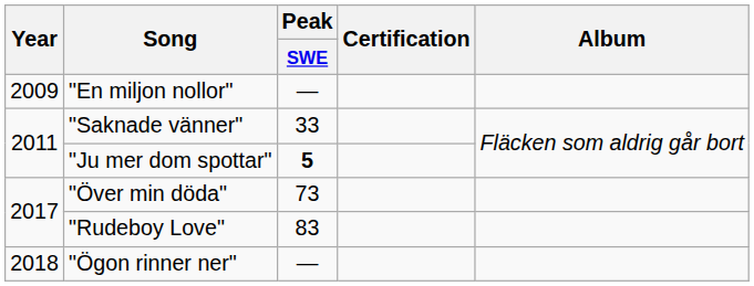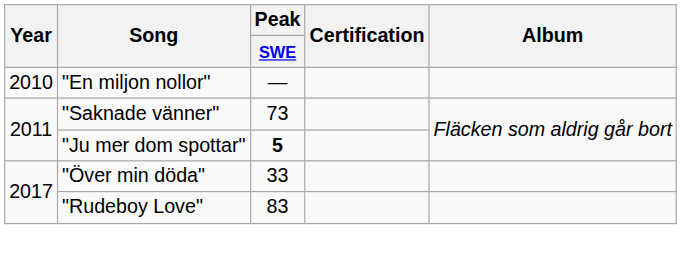"En miljon nollor" | Year: 2009 -> 2010
"Saknade vänner" | Peak / SWE: 33 -> 73
"Över min döda" | Peak / SWE: 73 -> 33
- row: 2018 | "Ögon rinner ner" | —
